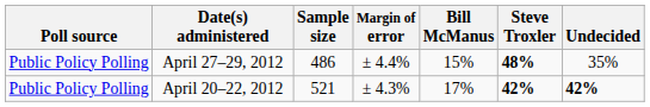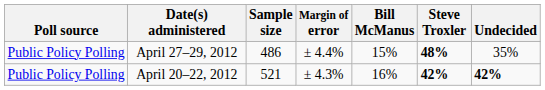April 20–22, 2012 | Bill McManus: 17% -> 16%
